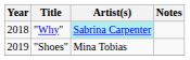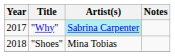"Why" | Year: 2018 -> 2017
"Shoes" | Year: 2019 -> 2018
